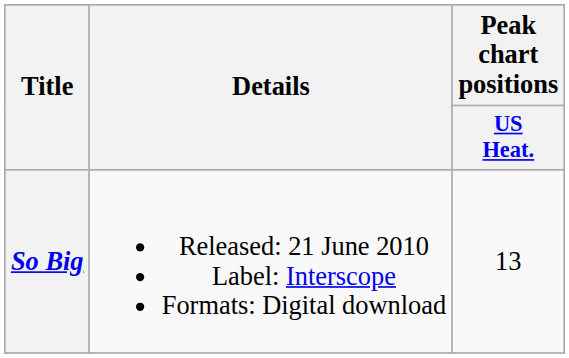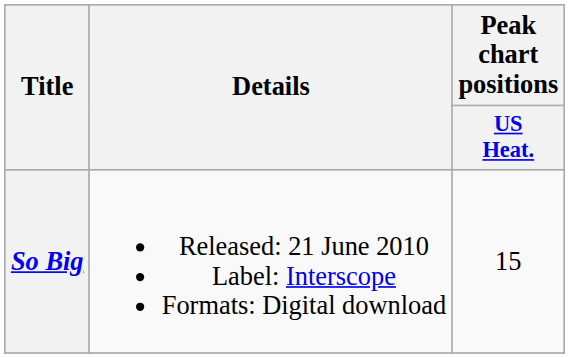So Big | Peak chart positions / US Heat.: 13 -> 15
